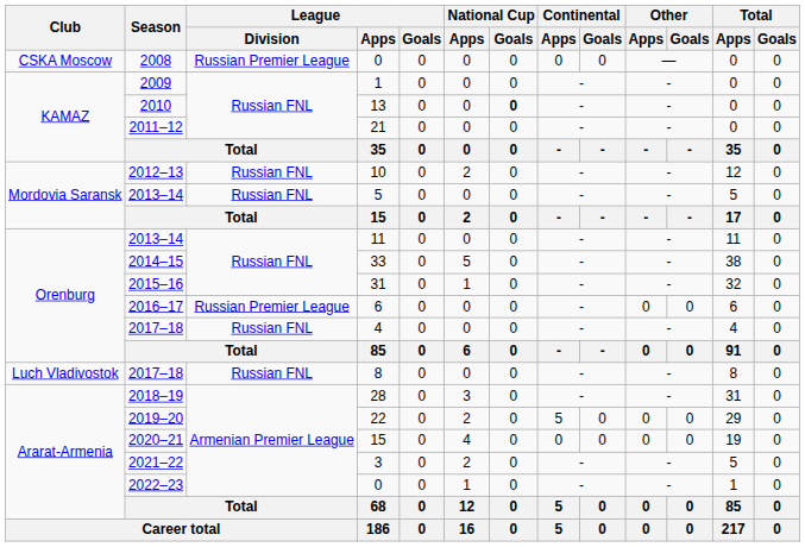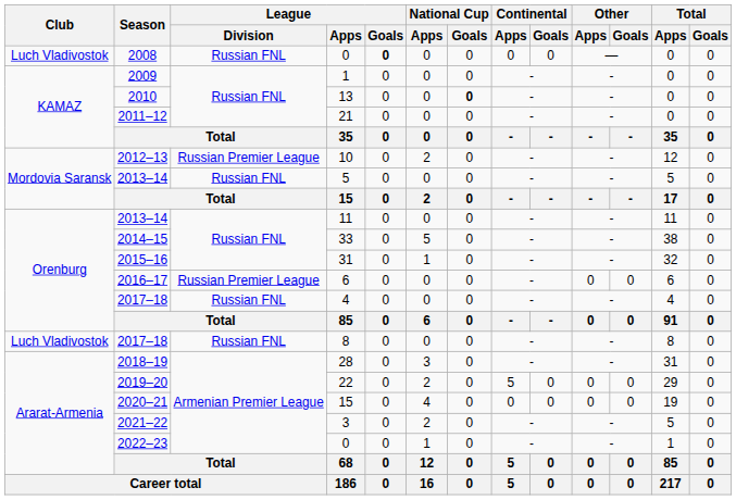2008 / 0 | Club: CSKA Moscow -> Luch Vladivostok
2008 / 0 | League / Division: Russian Premier League -> Russian FNL
2008 / 0 | League / Goals: normal -> bold
10 | League / Division: Russian FNL -> Russian Premier League
